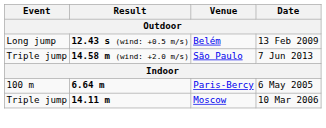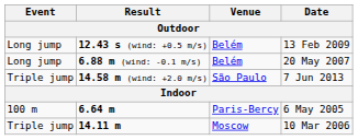+ row: Long jump | 6.88 m (wind: -0.1 m/s) | Belém | 20 May 2007
